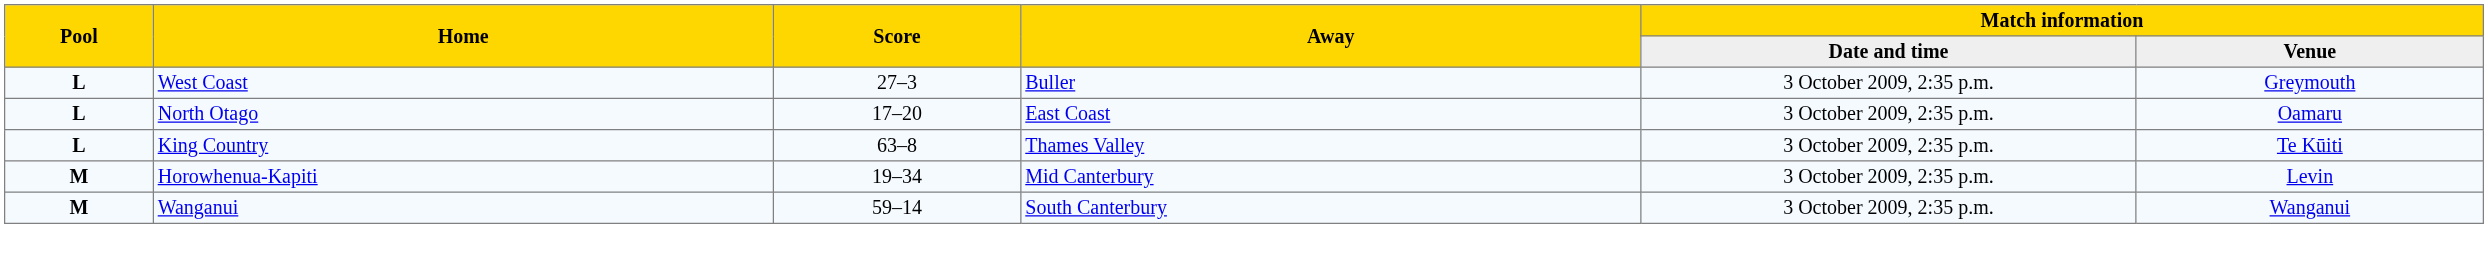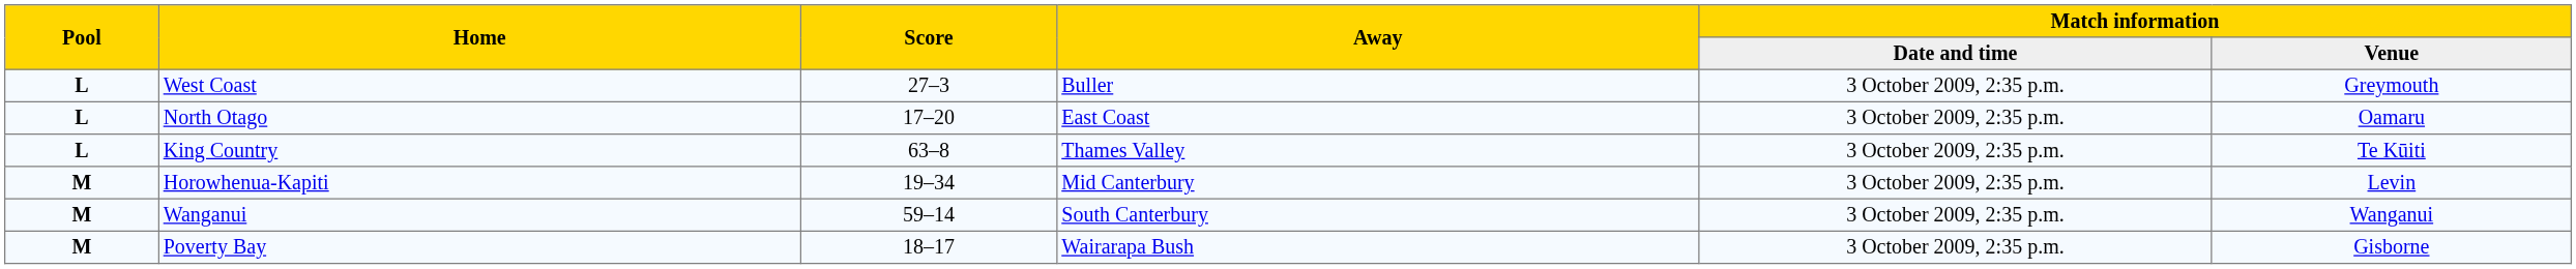+ row: M | Poverty Bay | 18–17 | Wairarapa Bush | 3 October 2009, 2:35 p.m. | Gisborne
